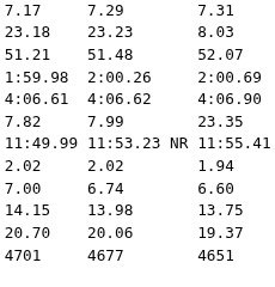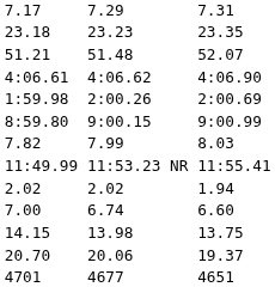23.18 | column 7: 8.03 -> 23.35
rows swapped: 1:59.98 <-> 4:06.61
+ row: 8:59.80 | 9:00.15 | 9:00.99
7.82 | column 7: 23.35 -> 8.03
